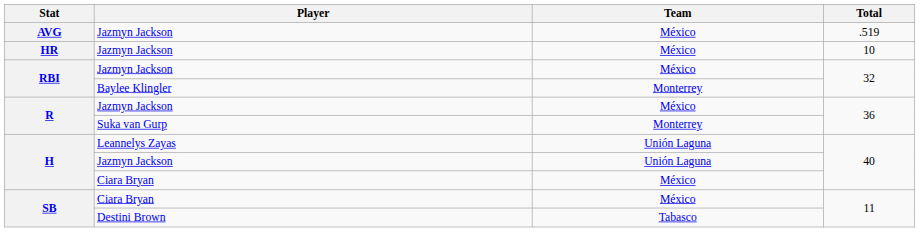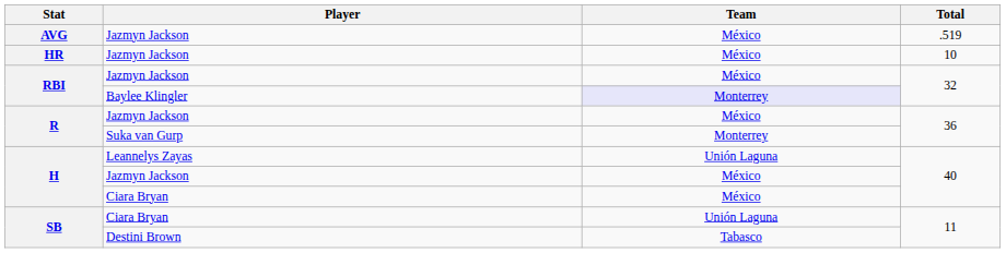RBI / Baylee Klingler | Team: no background -> lavender background
H / Jazmyn Jackson | Team: Unión Laguna -> México
SB / Ciara Bryan | Team: México -> Unión Laguna
